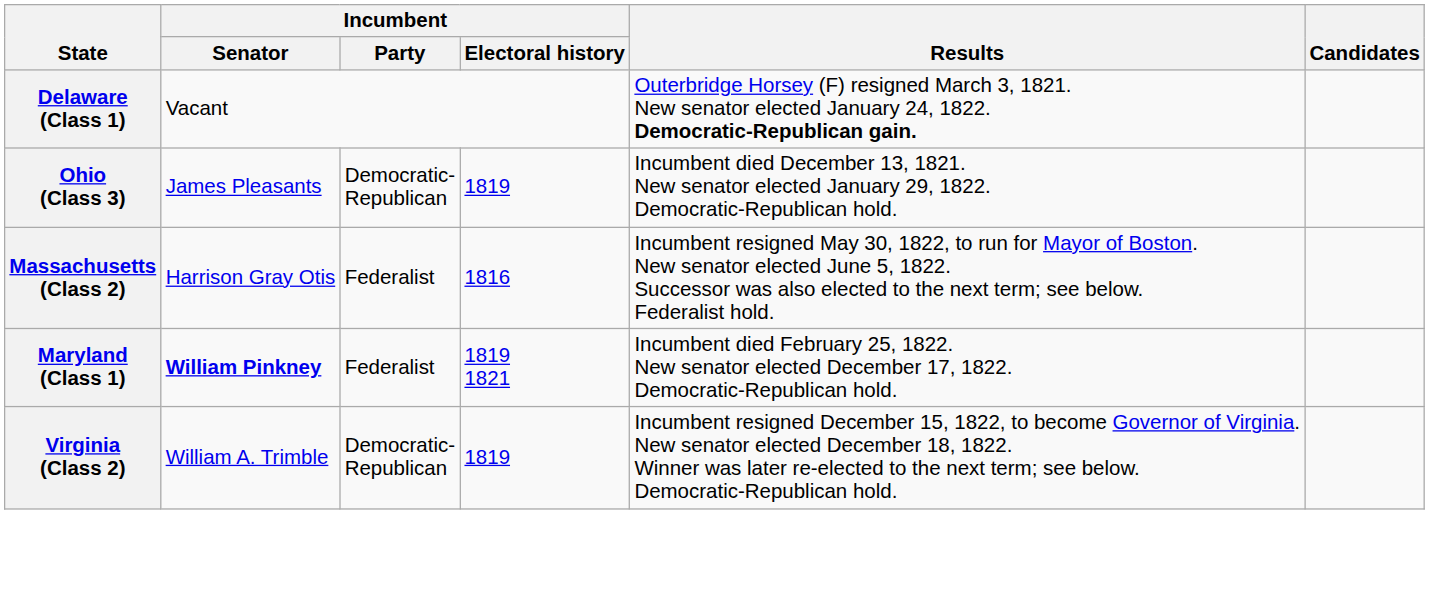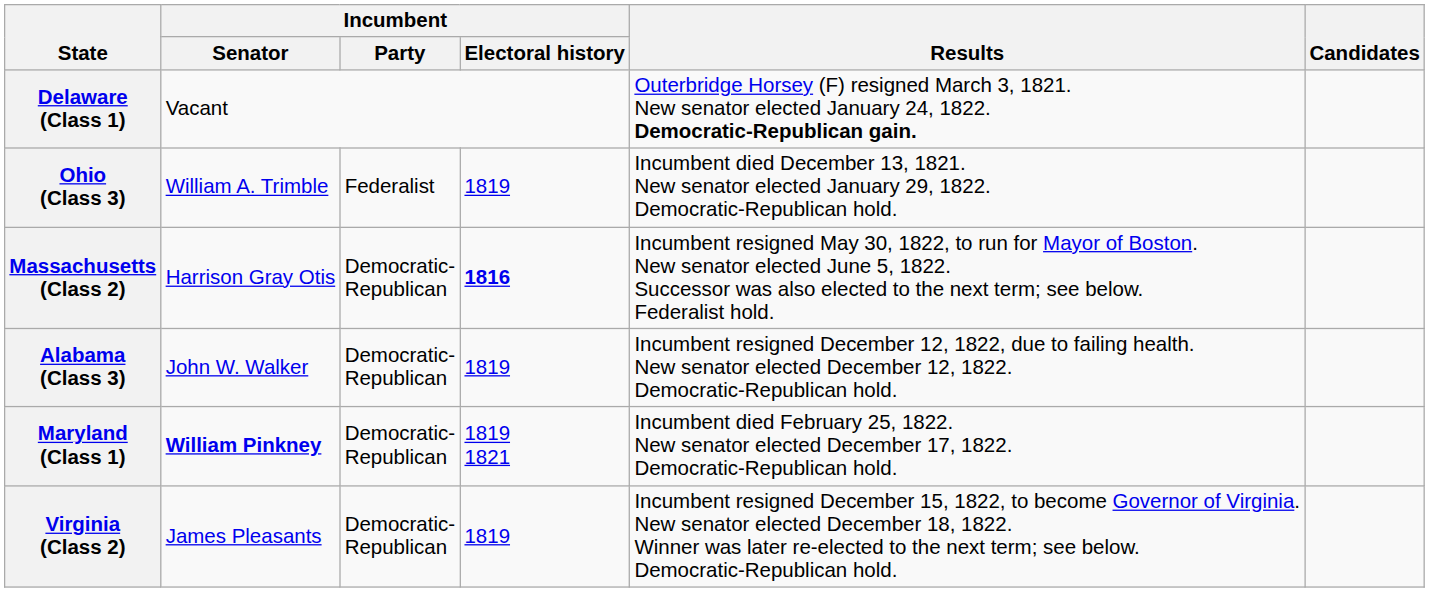Ohio (Class 3) | Incumbent / Senator: James Pleasants -> William A. Trimble
Ohio (Class 3) | Incumbent / Party: Democratic- Republican -> Federalist
Massachusetts (Class 2) | Incumbent / Party: Federalist -> Democratic- Republican
Massachusetts (Class 2) | Incumbent / Electoral history: normal -> bold
+ row: Alabama (Class 3) | John W. Walker | Democratic- Republican | 1819 | Incumbent resigned December 12, 1822, due to failing health. New senator elected December 12, 1822. Democratic-Republican hold.
Maryland (Class 1) | Incumbent / Party: Federalist -> Democratic- Republican
Virginia (Class 2) | Incumbent / Senator: William A. Trimble -> James Pleasants
